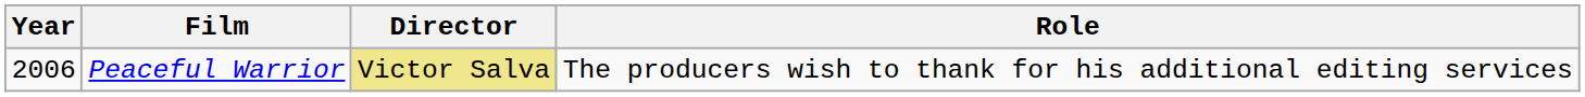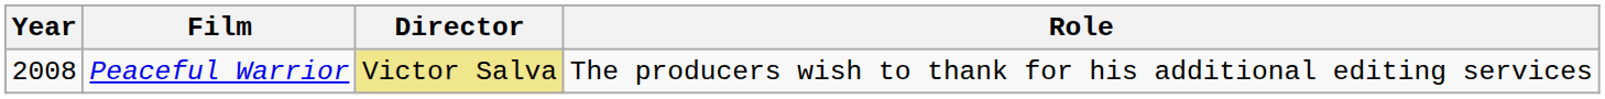Peaceful Warrior | Year: 2006 -> 2008
